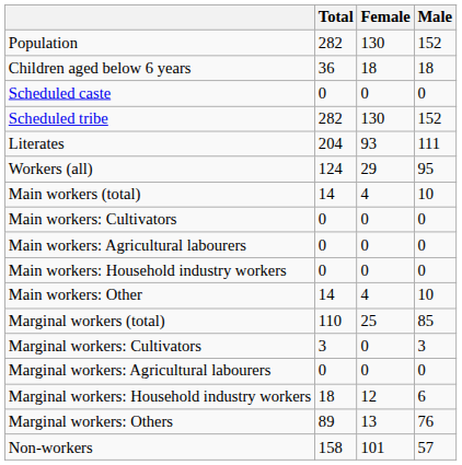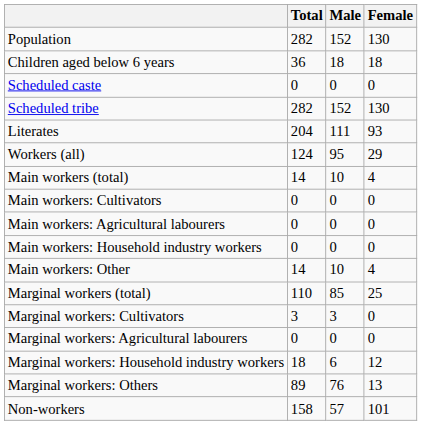columns swapped: Male <-> Female
